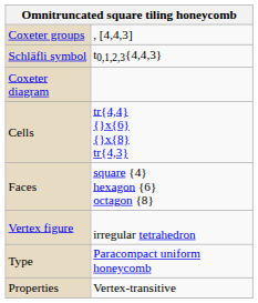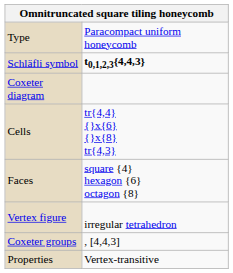rows swapped: Type <-> Coxeter groups
Schläfli symbol | column 2: normal -> bold
